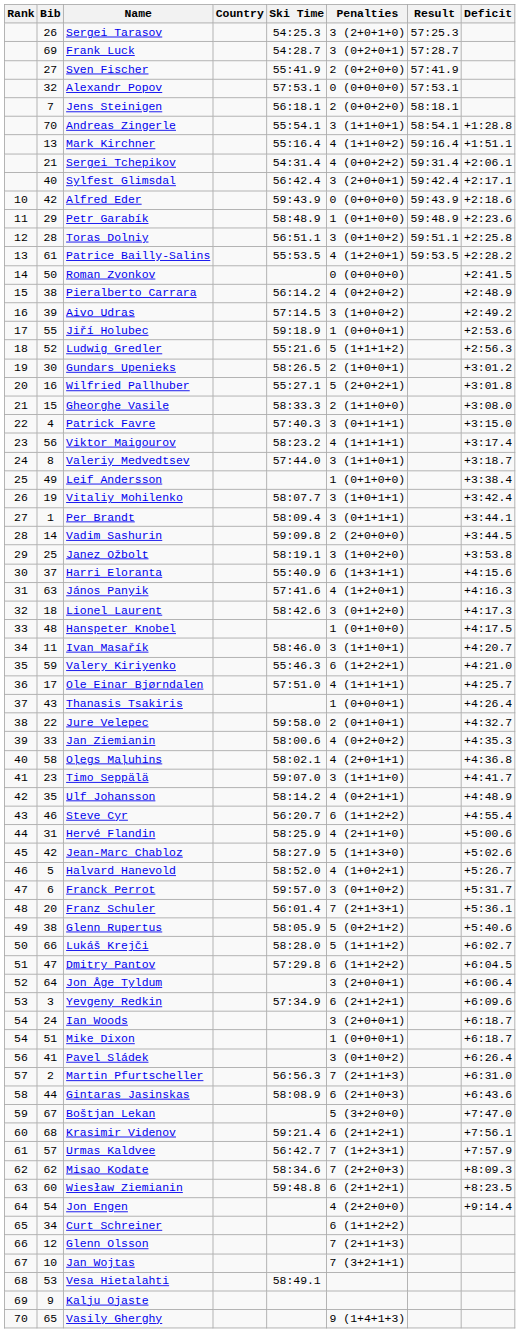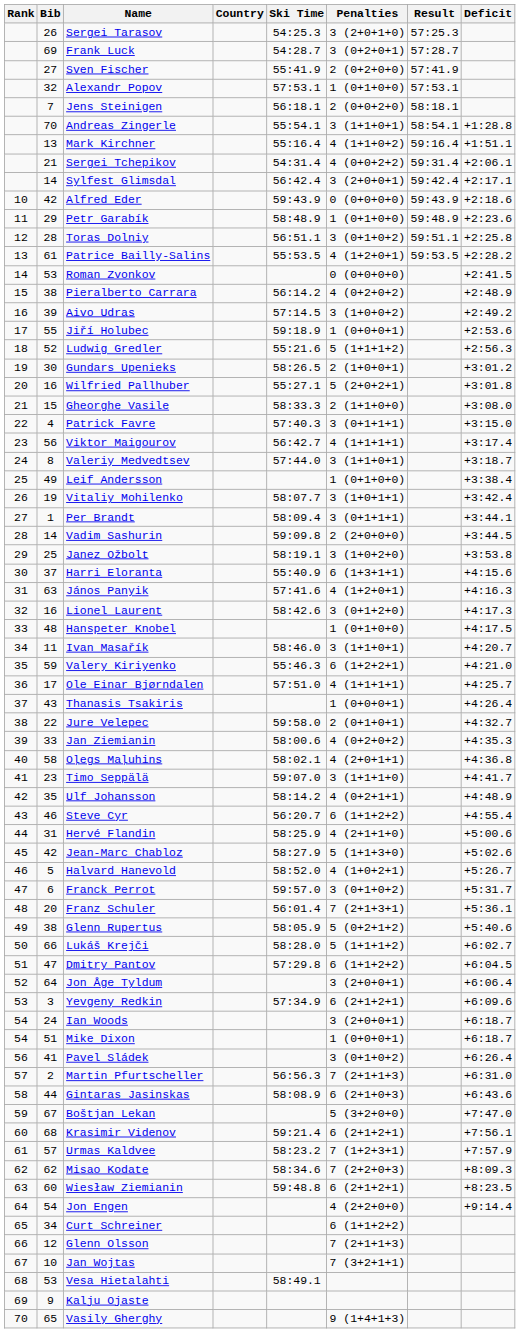Alexandr Popov | Penalties: 0 (0+0+0+0) -> 1 (0+1+0+0)
Sylfest Glimsdal | Bib: 40 -> 14
Roman Zvonkov | Bib: 50 -> 53
Viktor Maigourov | Ski Time: 58:23.2 -> 56:42.7
Lionel Laurent | Bib: 18 -> 16
Urmas Kaldvee | Ski Time: 56:42.7 -> 58:23.2
